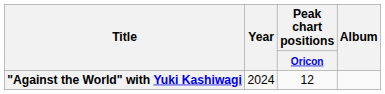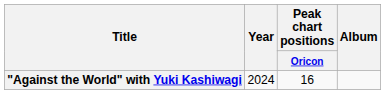"Against the World" with Yuki Kashiwagi | Peak chart positions / Oricon: 12 -> 16
